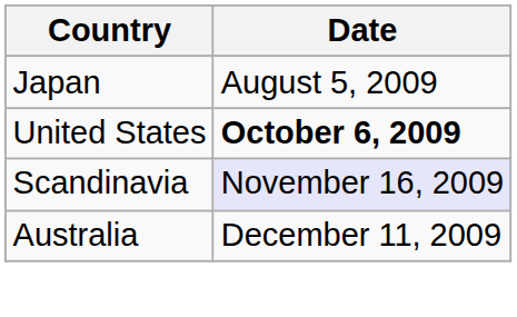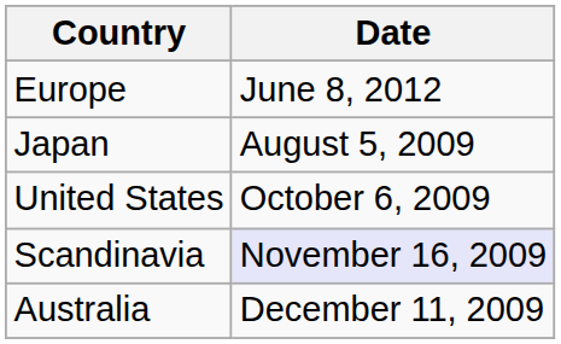+ row: Europe | June 8, 2012
United States | Date: bold -> normal
